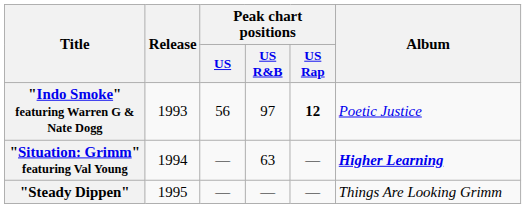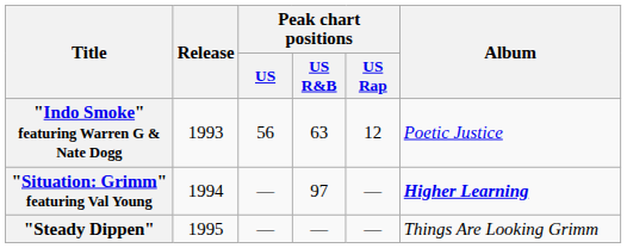"Indo Smoke" featuring Warren G & Nate Dogg | Peak chart positions / US R&B: 97 -> 63
"Indo Smoke" featuring Warren G & Nate Dogg | Peak chart positions / US Rap: bold -> normal
"Situation: Grimm" featuring Val Young | Peak chart positions / US R&B: 63 -> 97
